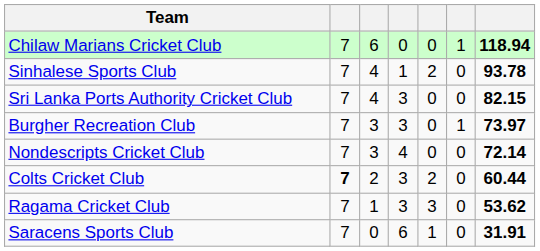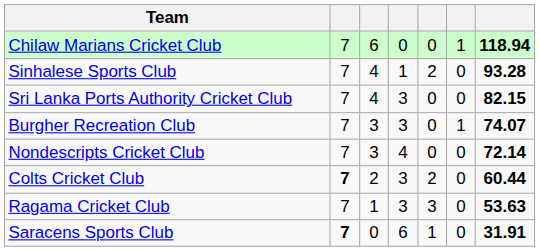Sinhalese Sports Club | column 7: 93.78 -> 93.28
Burgher Recreation Club | column 7: 73.97 -> 74.07
Ragama Cricket Club | column 7: 53.62 -> 53.63
Saracens Sports Club | column 2: normal -> bold
